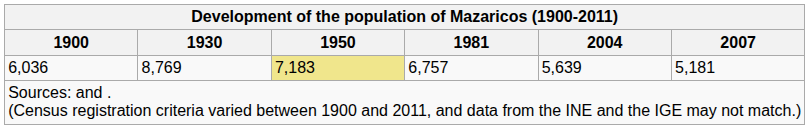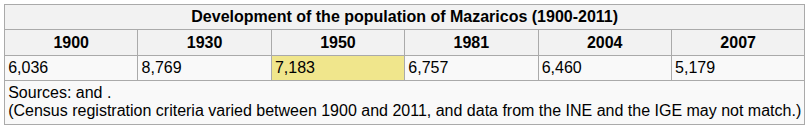6,036 | 2004: 5,639 -> 6,460
6,036 | 2007: 5,181 -> 5,179
